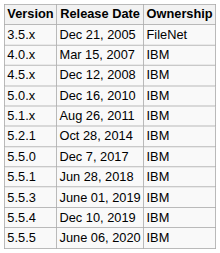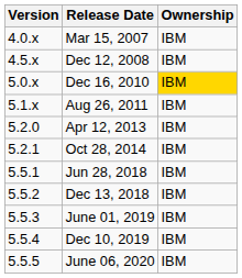- row: 3.5.x | Dec 21, 2005 | FileNet
Dec 16, 2010 | Ownership: no background -> gold background
+ row: 5.2.0 | Apr 12, 2013 | IBM
- row: 5.5.0 | Dec 7, 2017 | IBM
+ row: 5.5.2 | Dec 13, 2018 | IBM
